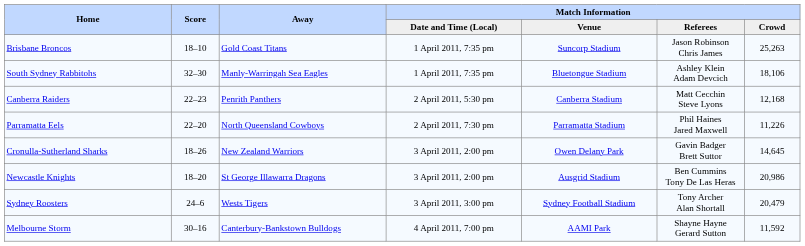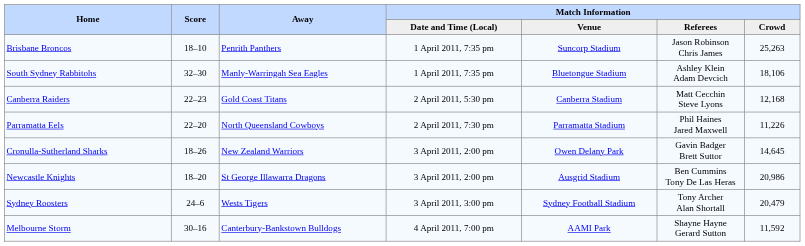Brisbane Broncos | Away: Gold Coast Titans -> Penrith Panthers
Canberra Raiders | Away: Penrith Panthers -> Gold Coast Titans
